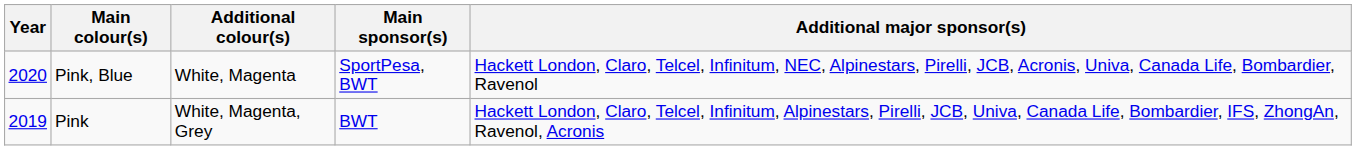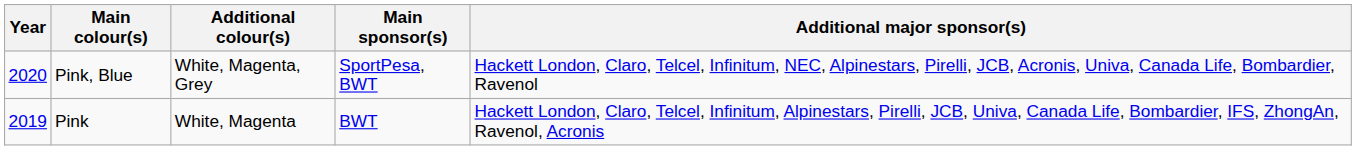Pink, Blue | Additional colour(s): White, Magenta -> White, Magenta, Grey
Pink | Additional colour(s): White, Magenta, Grey -> White, Magenta
